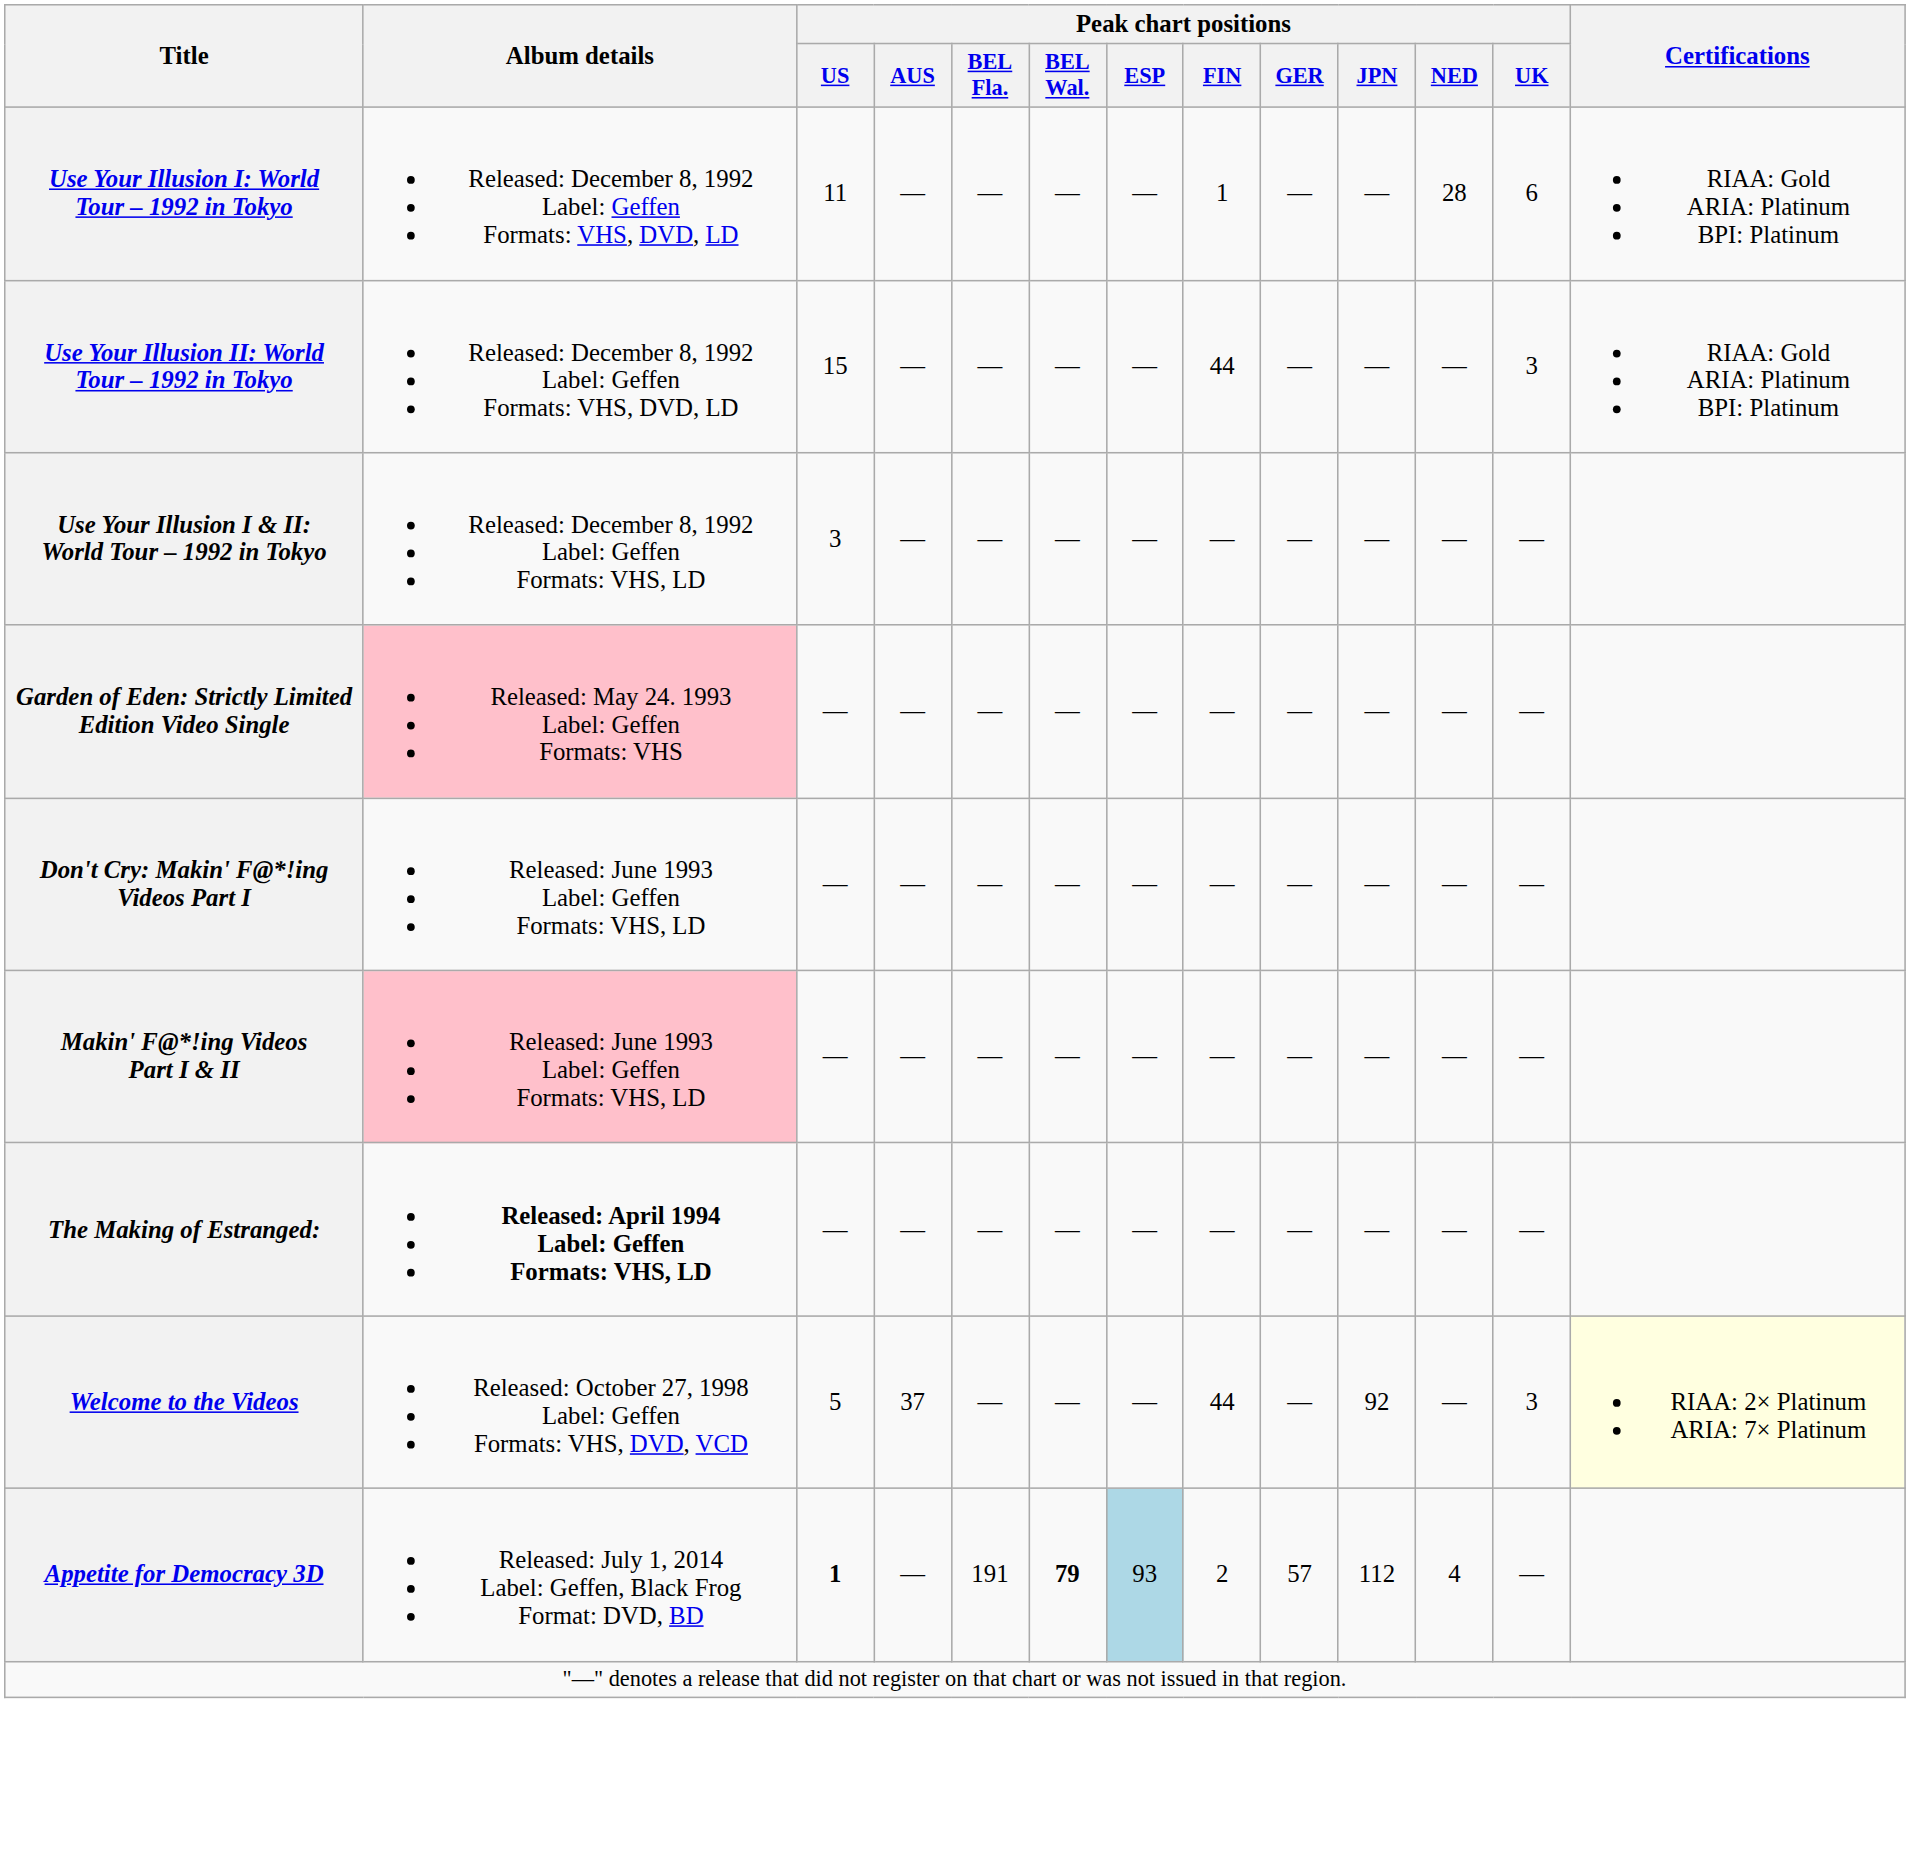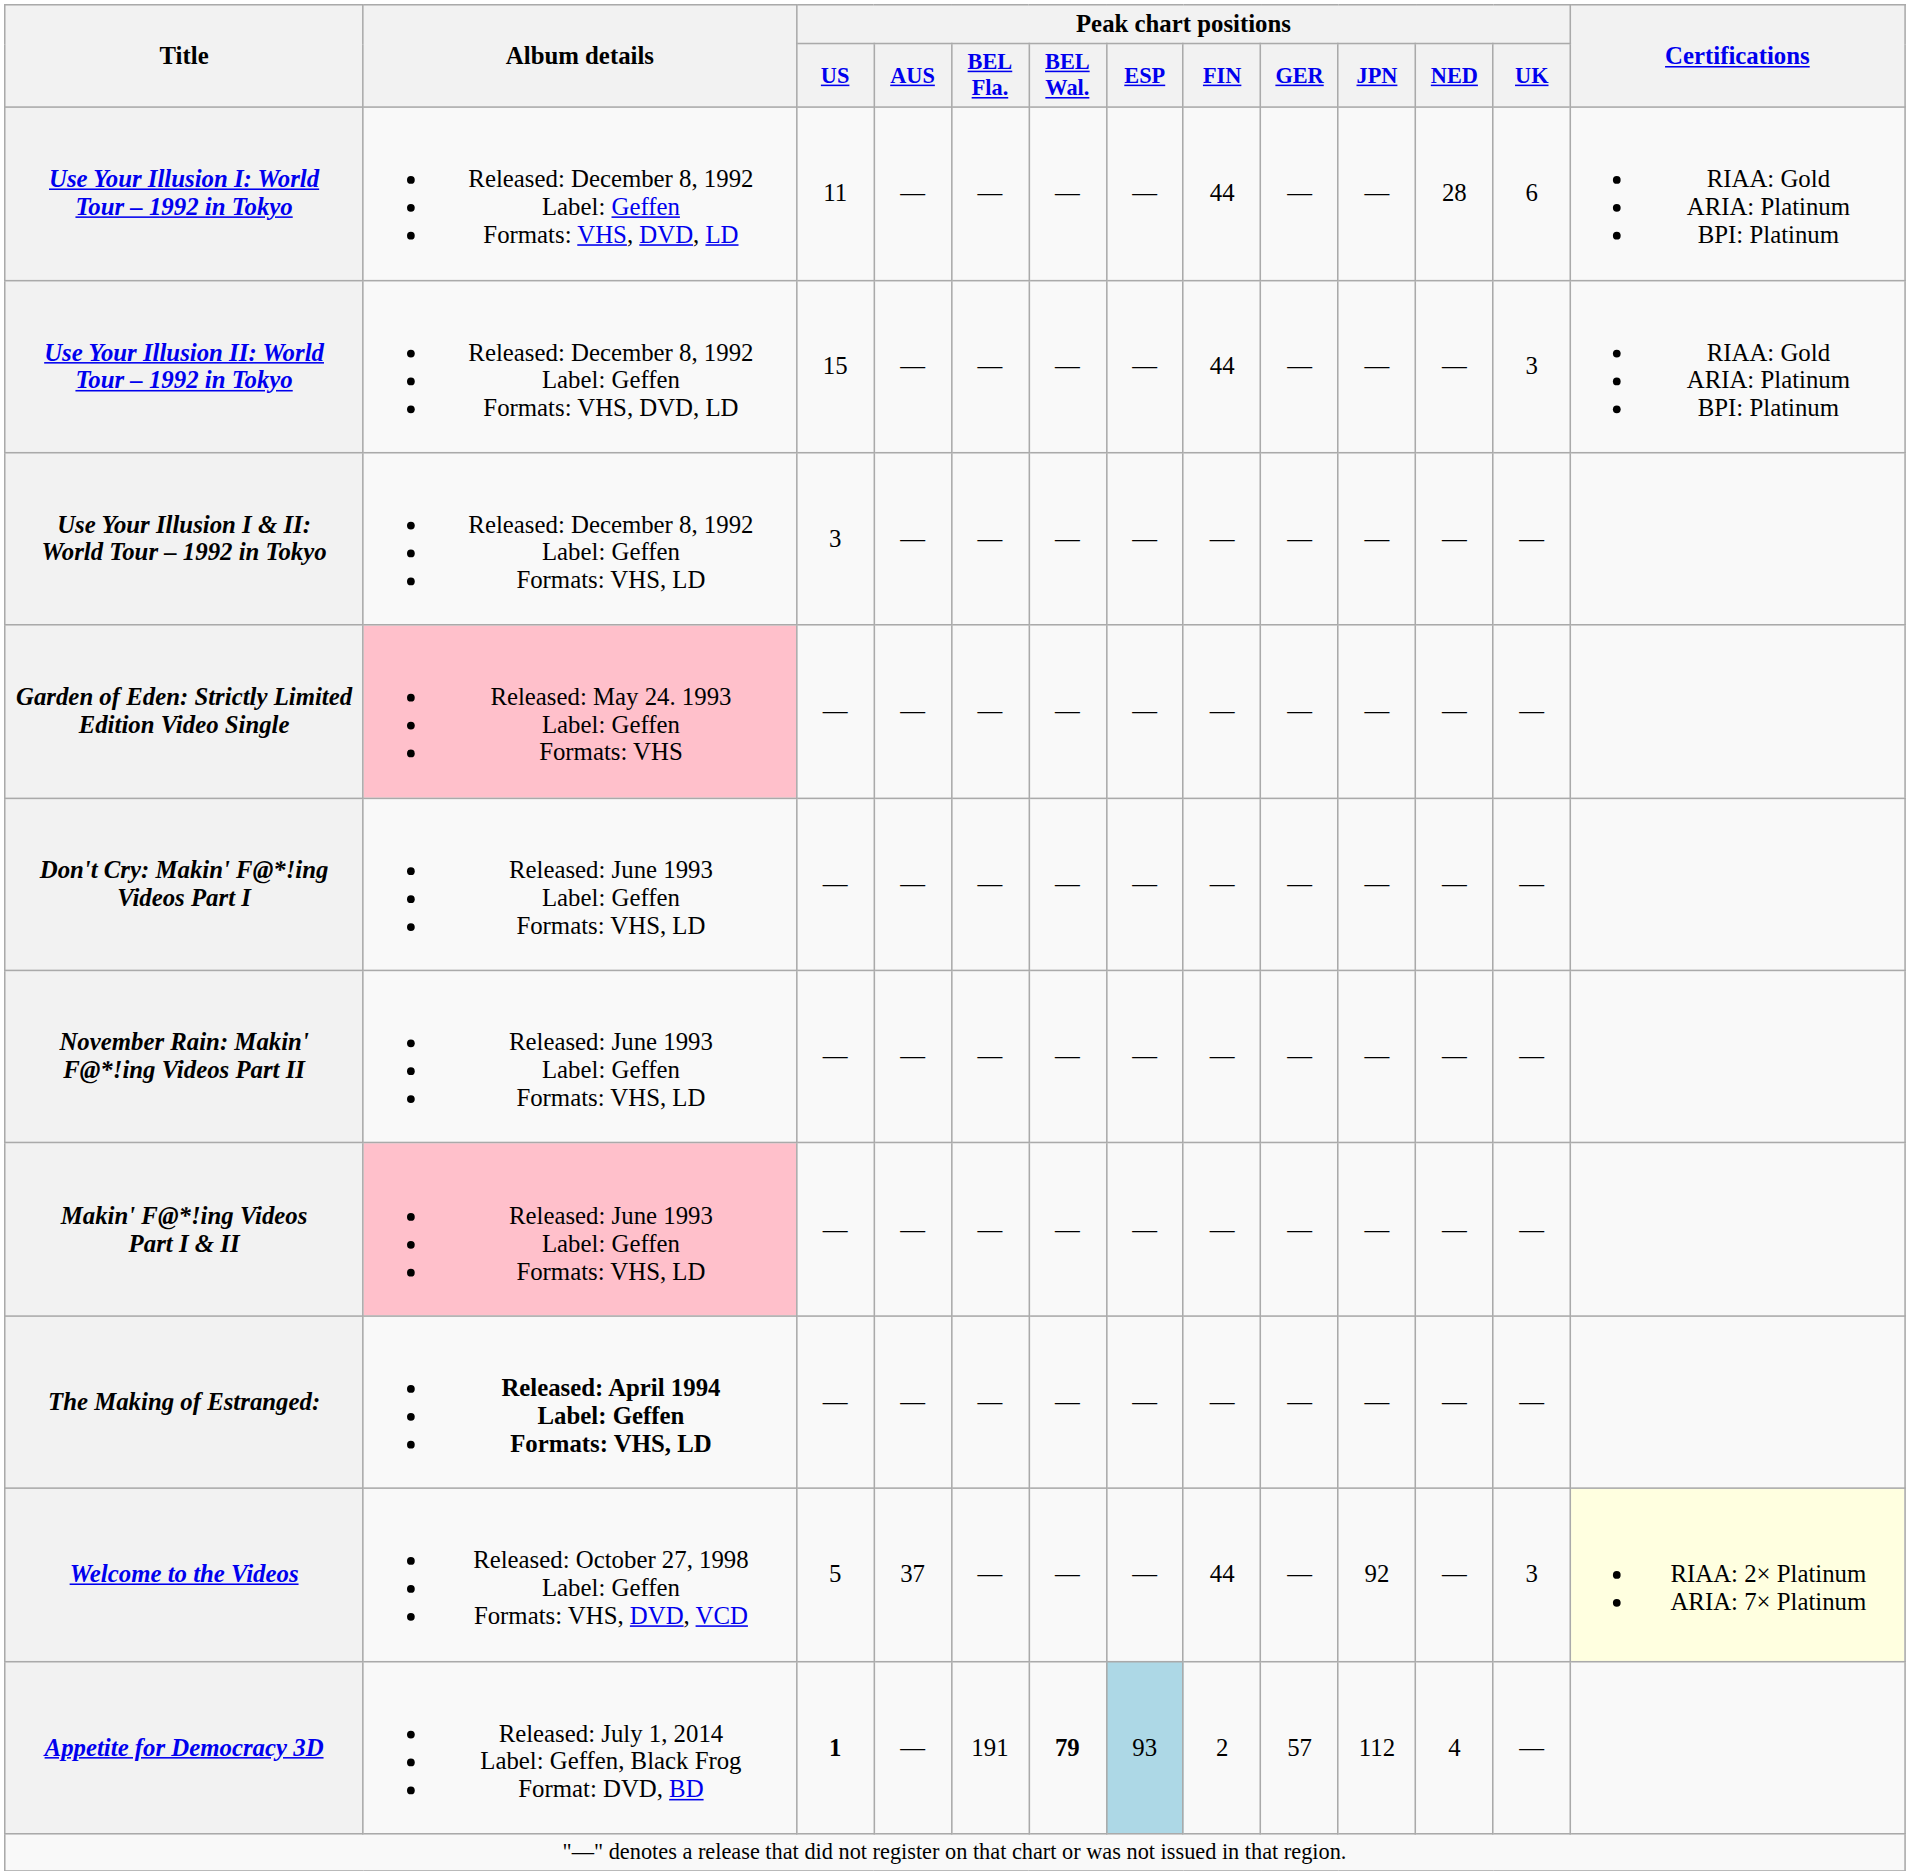Use Your Illusion I: World Tour – 1992 in Tokyo | Peak chart positions / FIN: 1 -> 44
+ row: November Rain: Makin' F@*!ing Videos Part II | Released: June 1993 Label: Geffen Formats: VHS, LD | — | — | — | — | — | — | — | — | — | —
